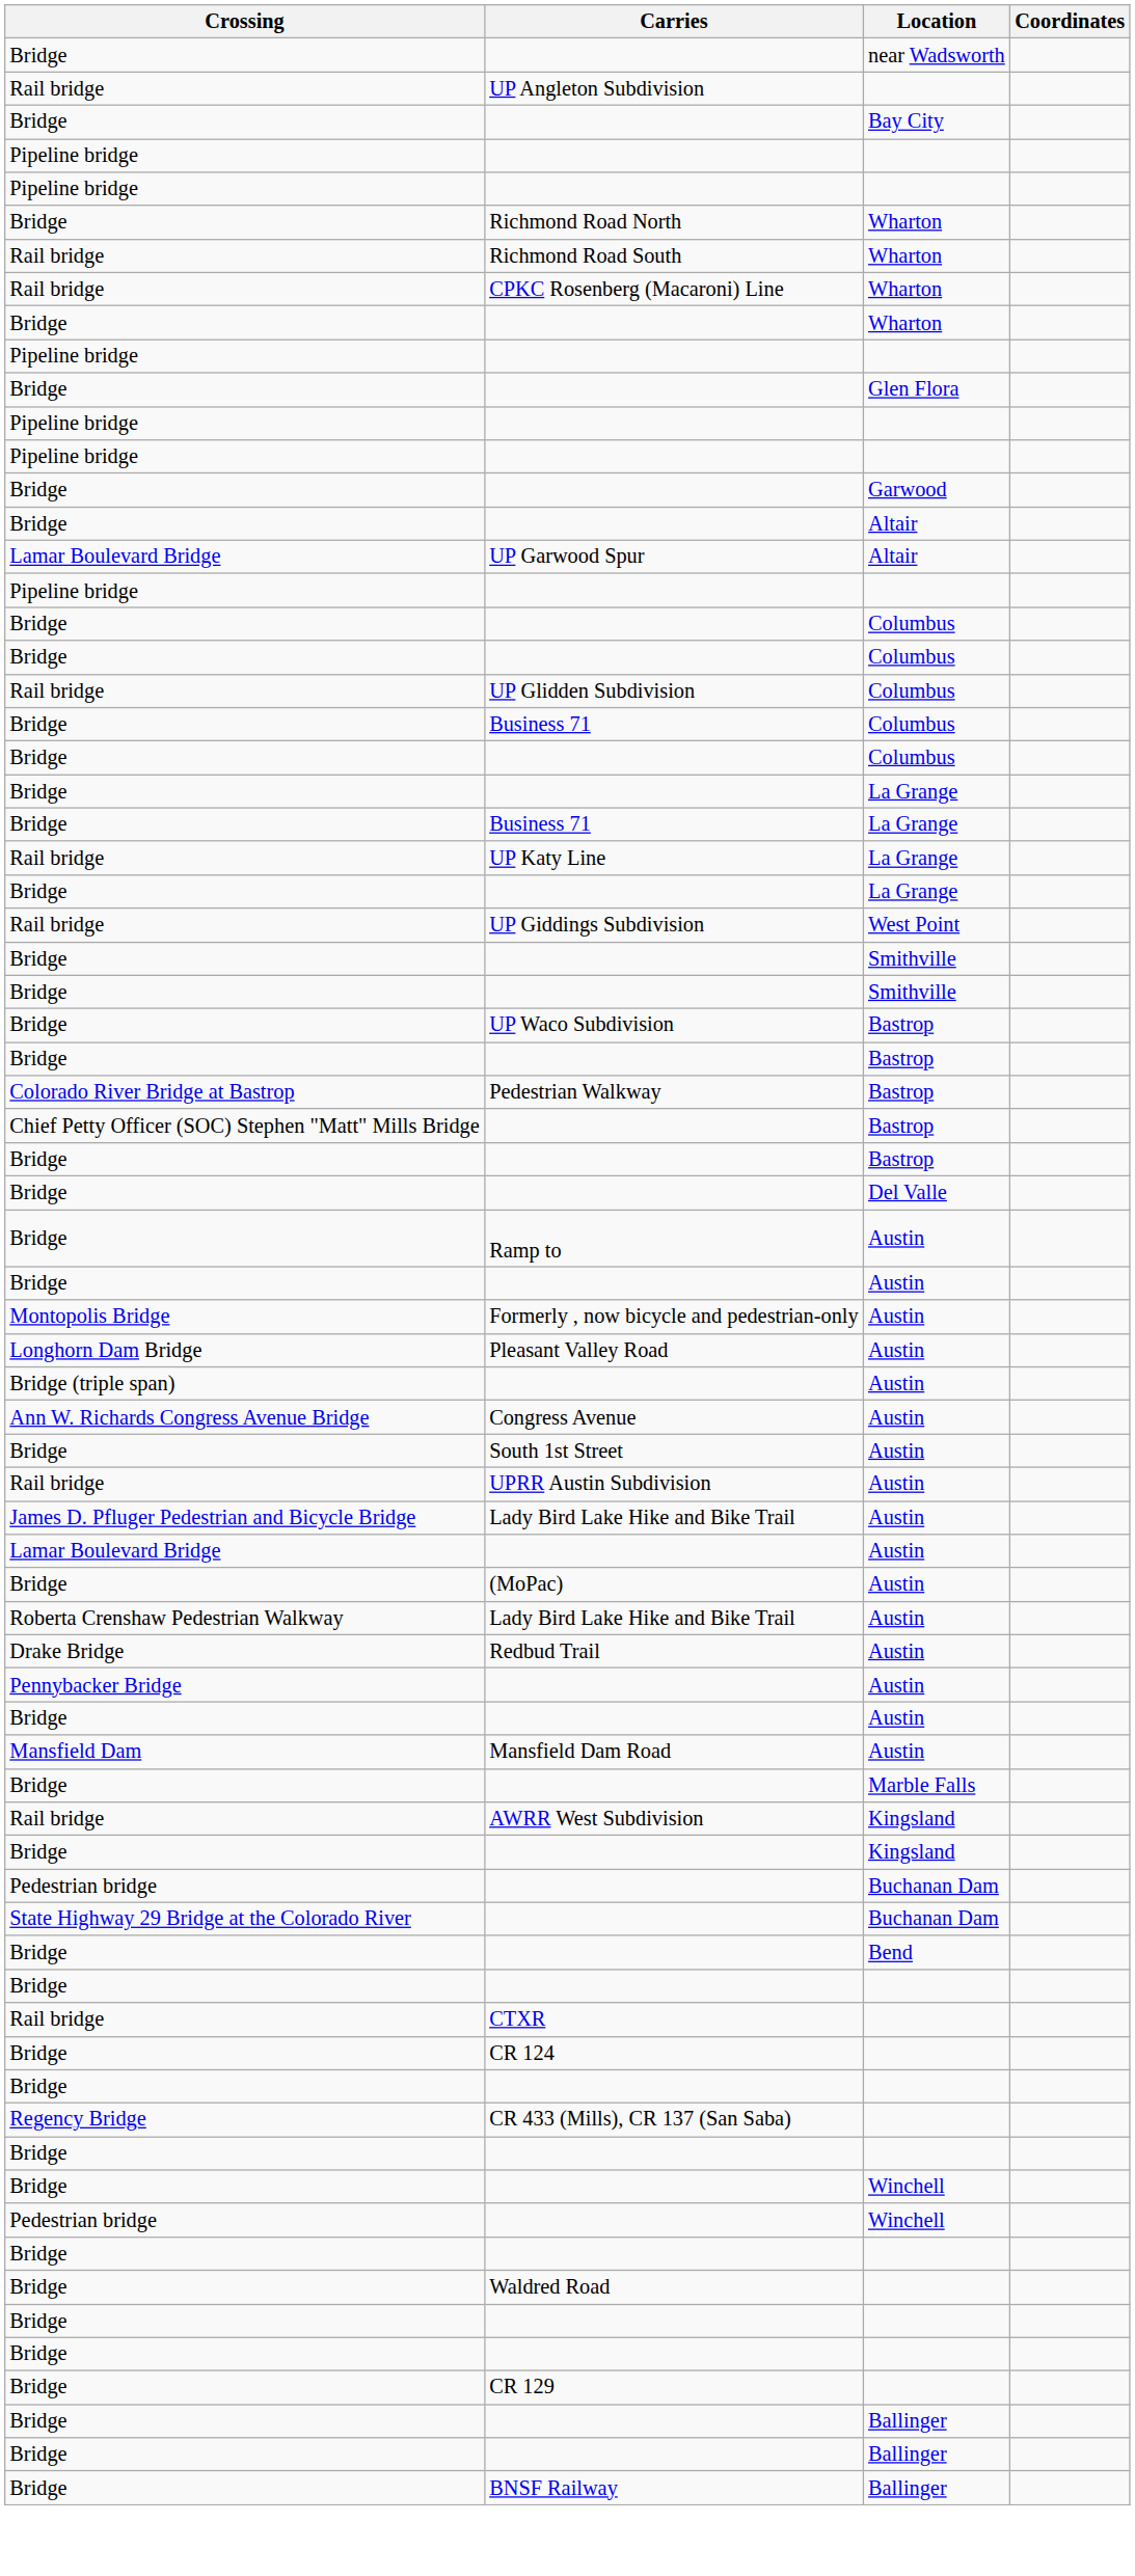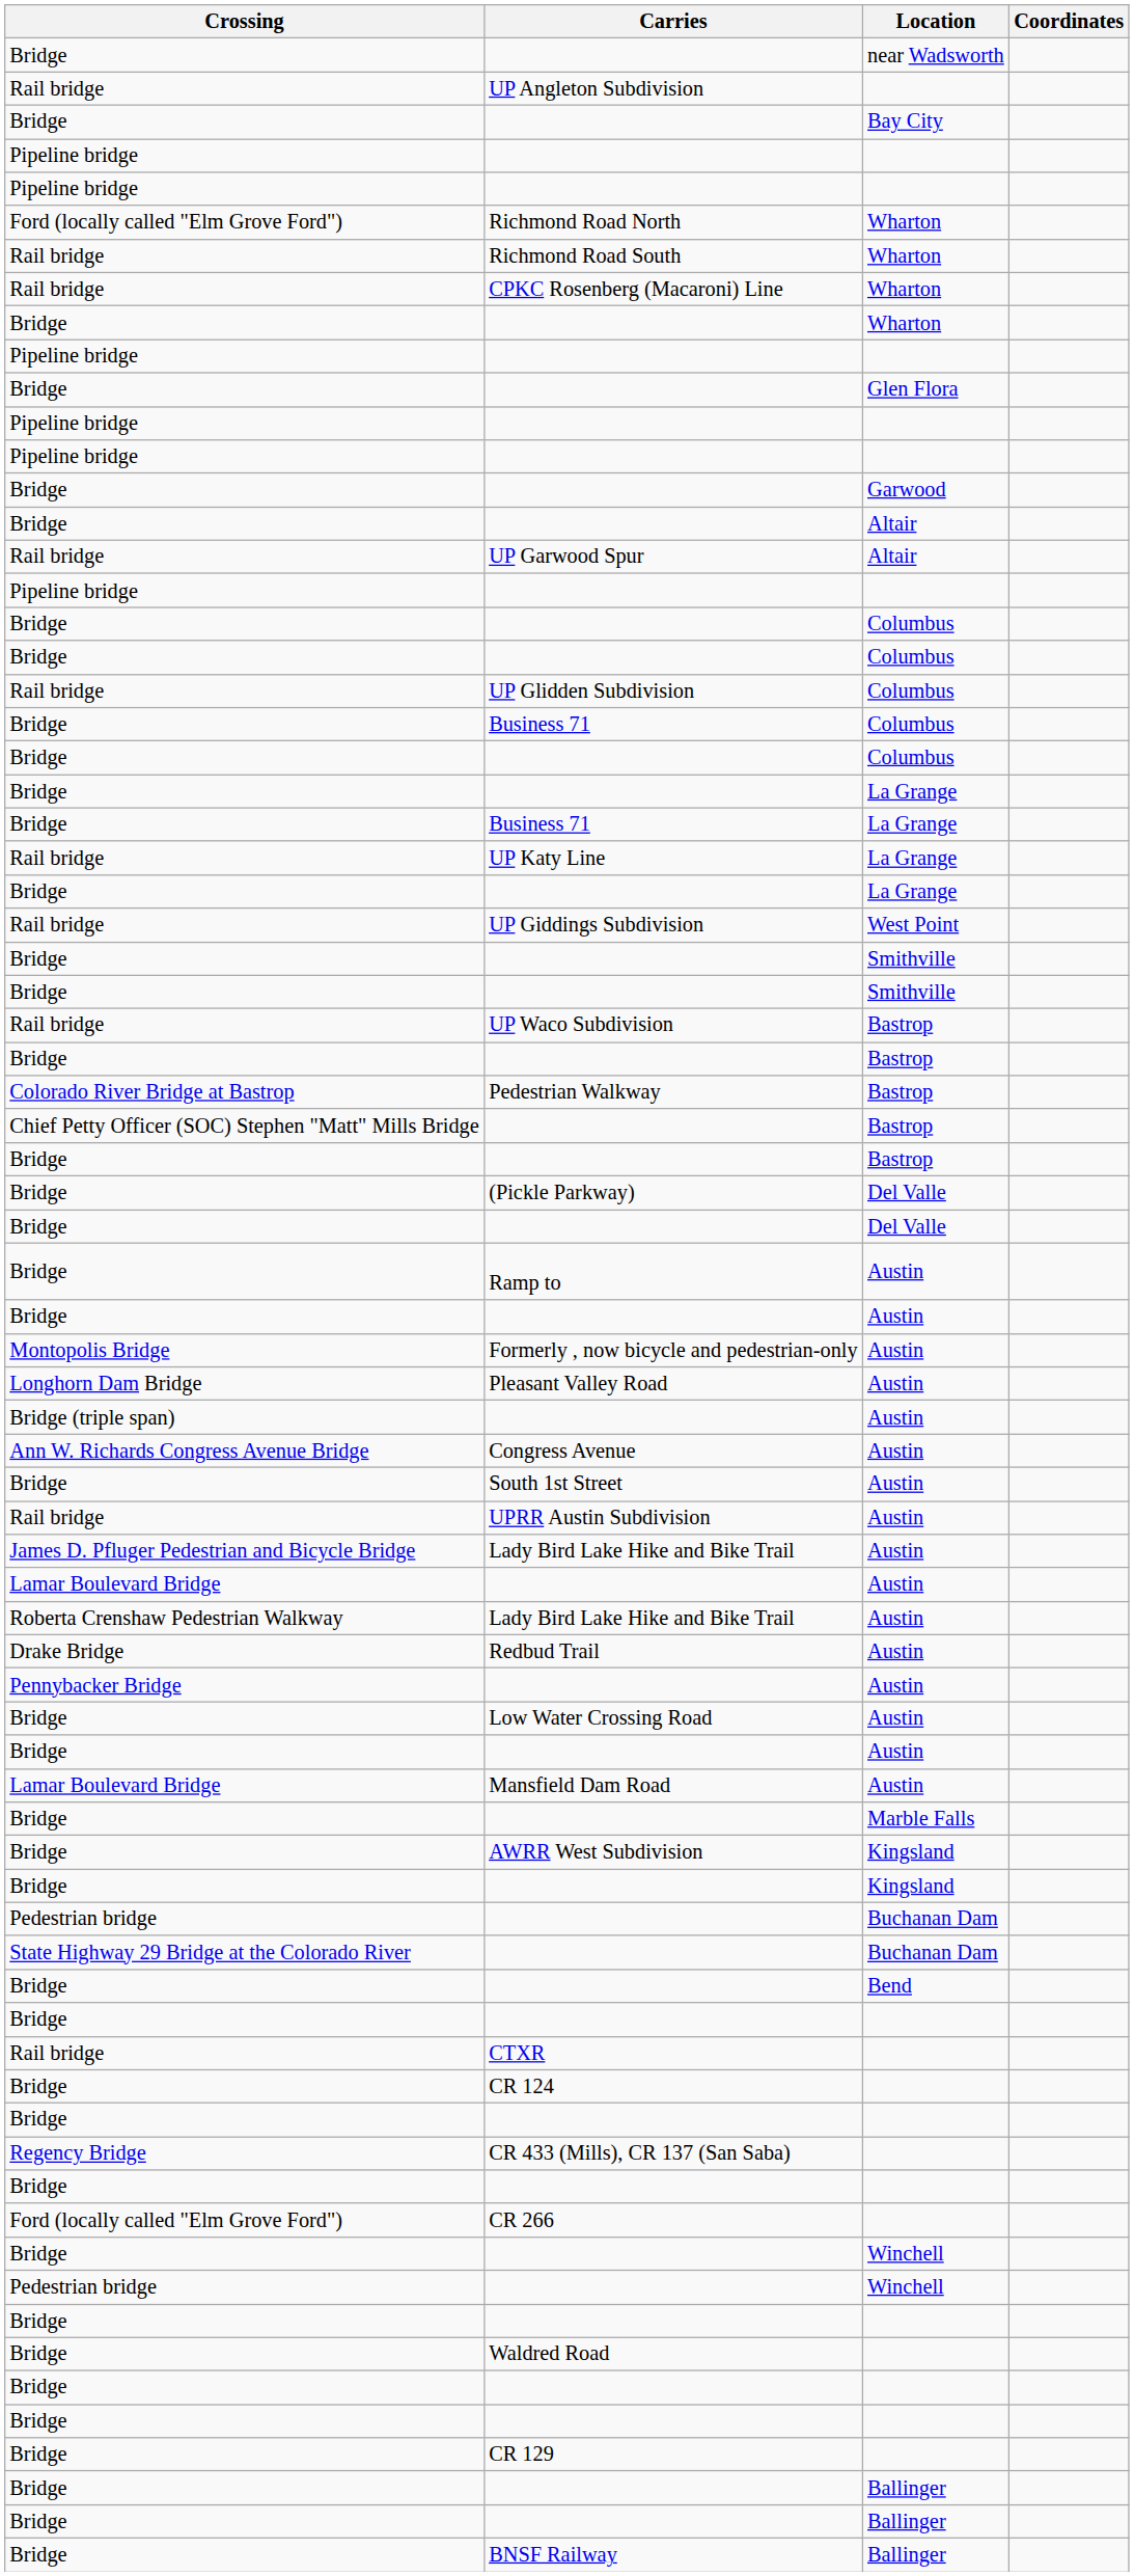Richmond Road North | Crossing: Bridge -> Ford (locally called "Elm Grove Ford")
UP Garwood Spur | Crossing: Lamar Boulevard Bridge -> Rail bridge
UP Waco Subdivision | Crossing: Bridge -> Rail bridge
+ row: Bridge | (Pickle Parkway) | Del Valle
- row: Bridge | (MoPac) | Austin
+ row: Bridge | Low Water Crossing Road | Austin
Mansfield Dam Road | Crossing: Mansfield Dam -> Lamar Boulevard Bridge
AWRR West Subdivision | Crossing: Rail bridge -> Bridge
+ row: Ford (locally called "Elm Grove Ford") | CR 266
